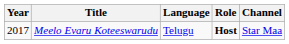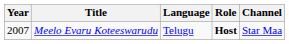Meelo Evaru Koteeswarudu | Year: 2017 -> 2007
